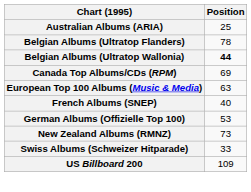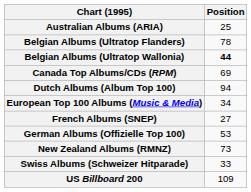+ row: Dutch Albums (Album Top 100) | 94
European Top 100 Albums (Music & Media) | Position: 63 -> 34
French Albums (SNEP) | Position: 40 -> 27
